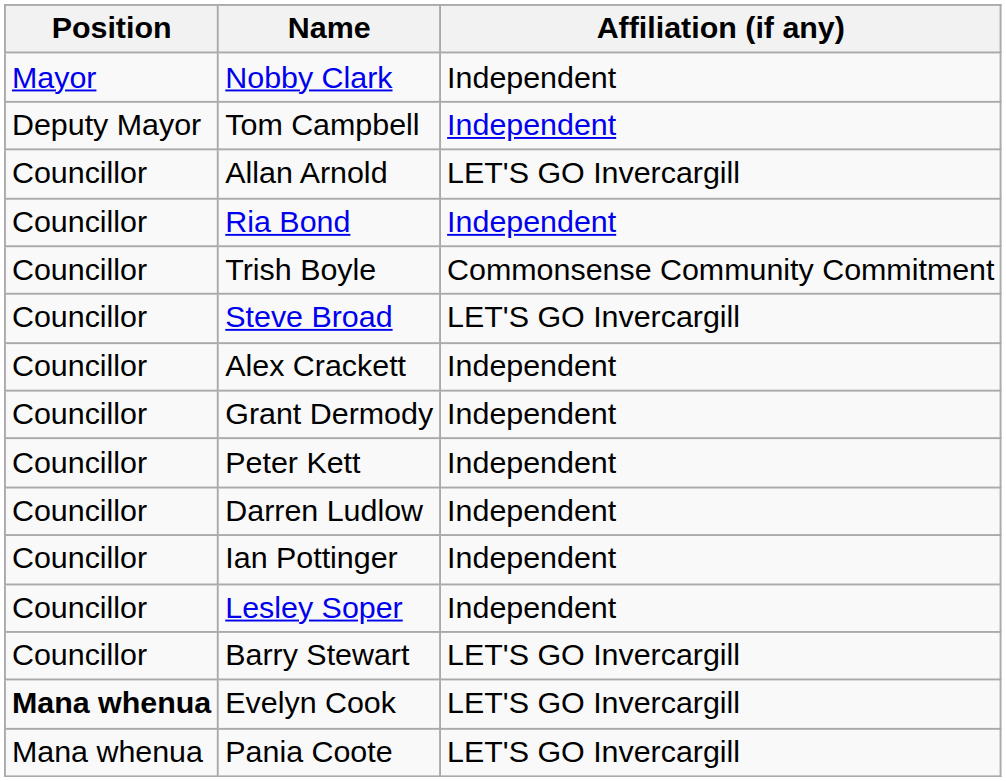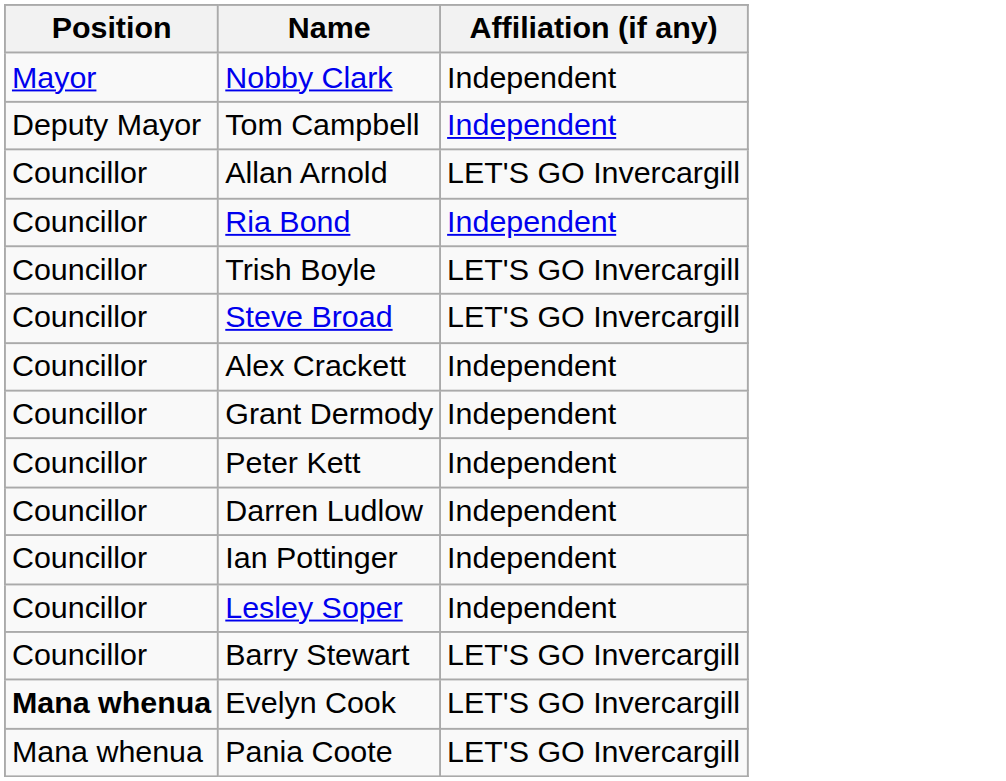Trish Boyle | Affiliation (if any): Commonsense Community Commitment -> LET'S GO Invercargill
